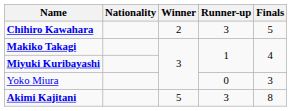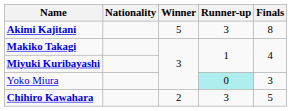rows swapped: Akimi Kajitani <-> Chihiro Kawahara
Yoko Miura | Runner-up: no background -> paleturquoise background
